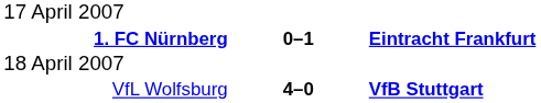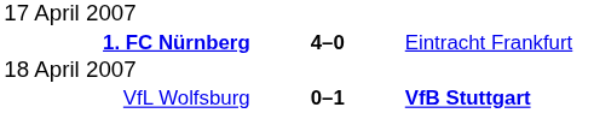1. FC Nürnberg | column 2: 0–1 -> 4–0
1. FC Nürnberg | column 3: bold -> normal
VfL Wolfsburg | column 2: 4–0 -> 0–1
